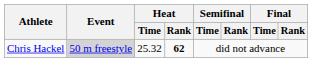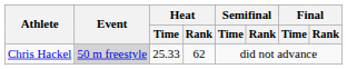Chris Hackel | Heat / Time: 25.32 -> 25.33
Chris Hackel | Heat / Rank: bold -> normal
